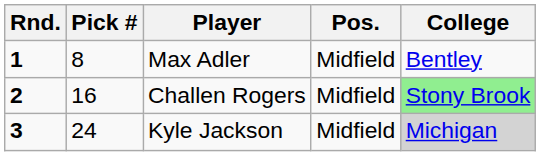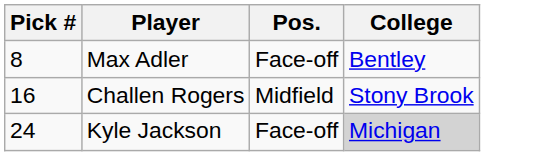- column: Rnd. | 1 | 2 | 3
Max Adler | Pos.: Midfield -> Face-off
Challen Rogers | College: lightgreen background -> no background
Kyle Jackson | Pos.: Midfield -> Face-off
